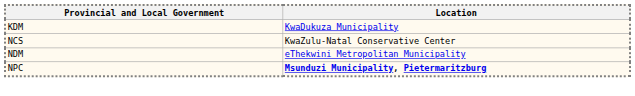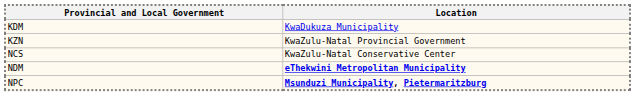+ row: KZN | KwaZulu-Natal Provincial Government
NDM | Location: normal -> bold
